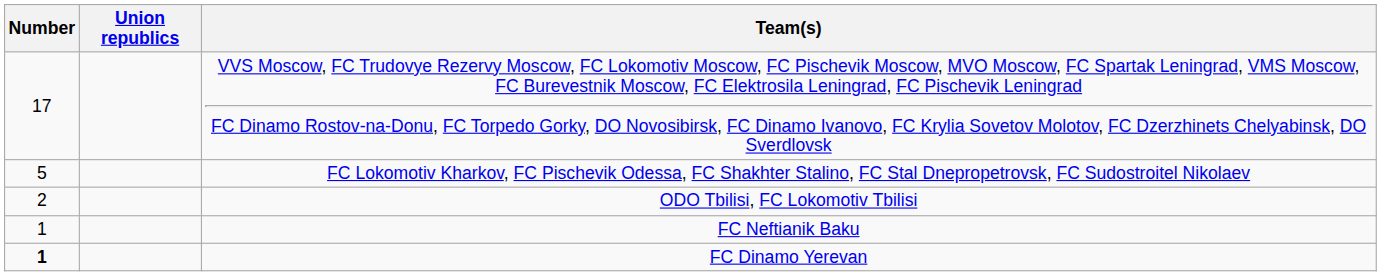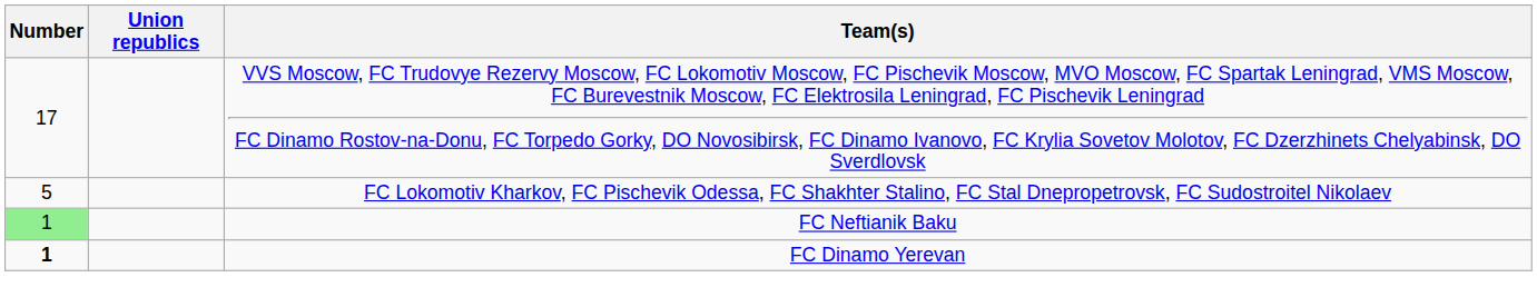- row: 2 | ODO Tbilisi, FC Lokomotiv Tbilisi
FC Neftianik Baku | Number: no background -> lightgreen background
